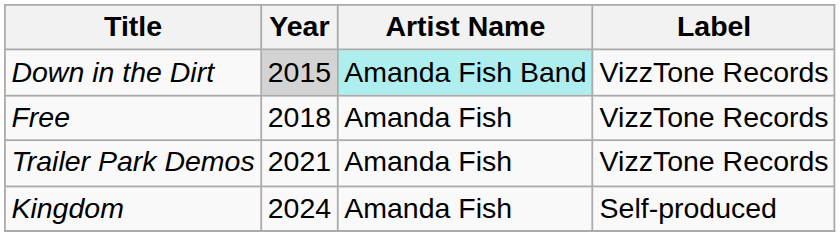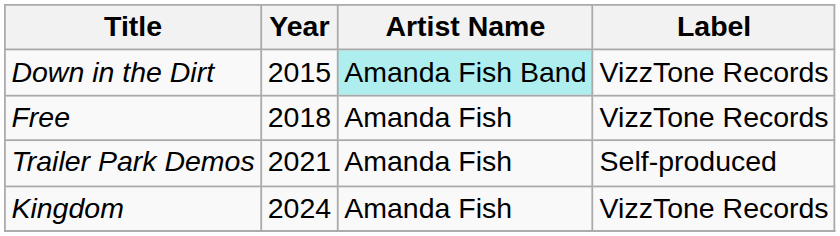Down in the Dirt | Year: lightgrey background -> no background
Trailer Park Demos | Label: VizzTone Records -> Self-produced
Kingdom | Label: Self-produced -> VizzTone Records
